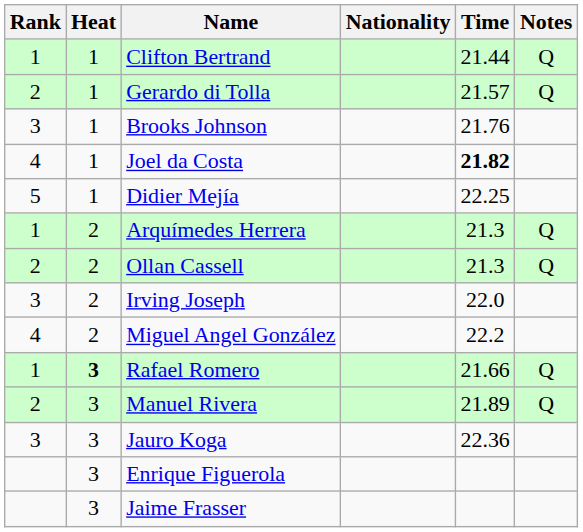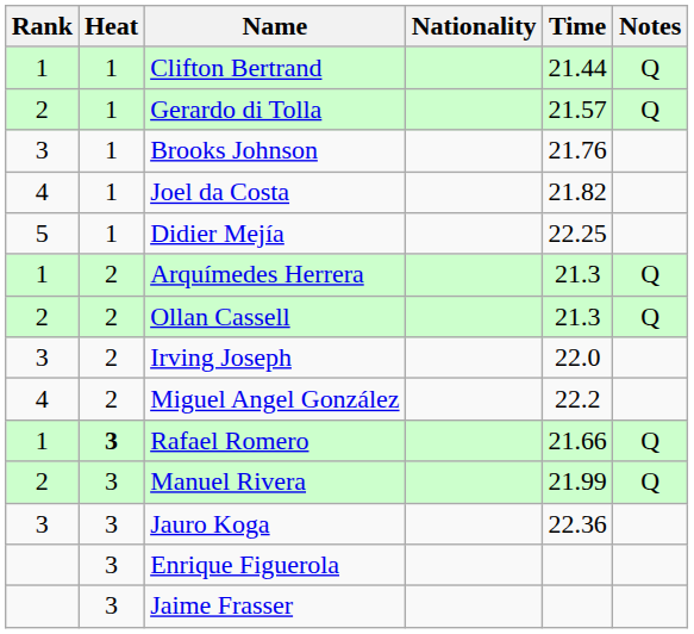Joel da Costa | Time: bold -> normal
Manuel Rivera | Time: 21.89 -> 21.99
